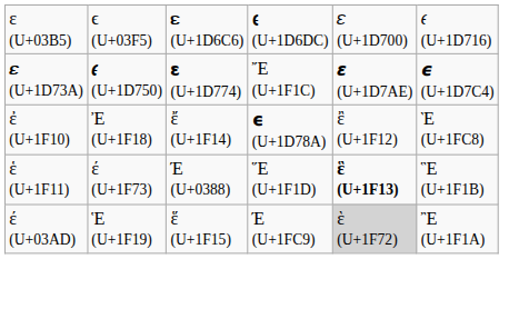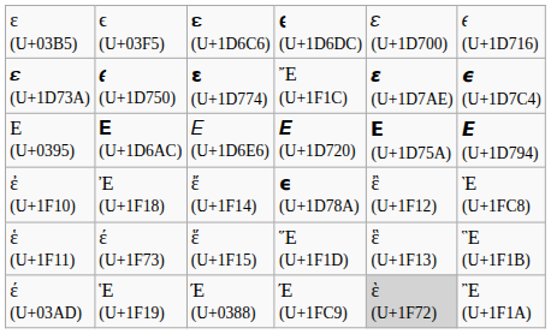+ row: Ε (U+0395) | 𝚬 (U+1D6AC) | 𝛦 (U+1D6E6) | 𝜠 (U+1D720) | 𝝚 (U+1D75A) | 𝞔 (U+1D794)
ἑ (U+1F11) | column 3: Έ (U+0388) -> ἕ (U+1F15)
ἑ (U+1F11) | column 5: bold -> normal
έ (U+03AD) | column 3: ἕ (U+1F15) -> Έ (U+0388)
